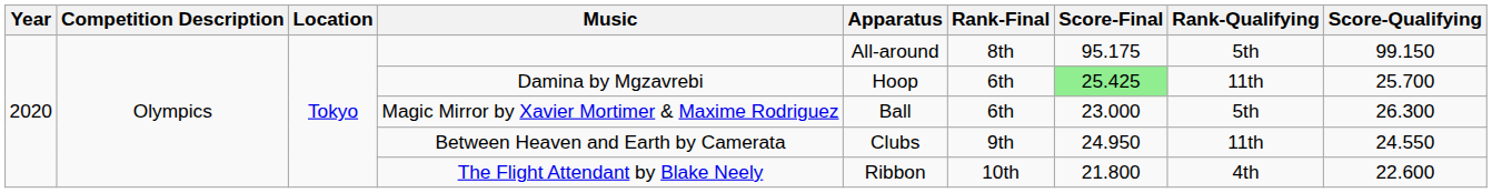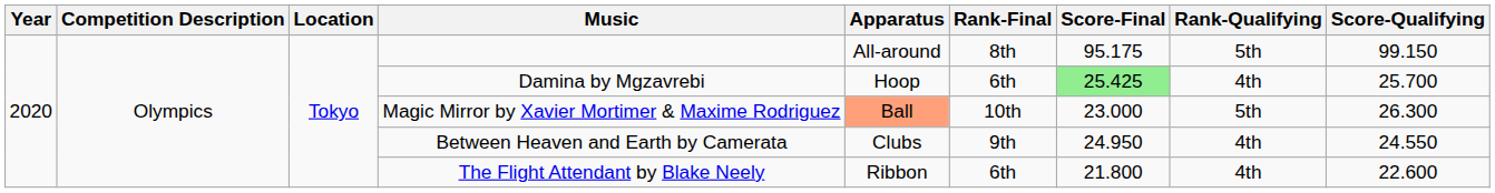Damina by Mgzavrebi | Rank-Qualifying: 11th -> 4th
Magic Mirror by Xavier Mortimer & Maxime Rodriguez | Apparatus: no background -> lightsalmon background
Magic Mirror by Xavier Mortimer & Maxime Rodriguez | Rank-Final: 6th -> 10th
Between Heaven and Earth by Camerata | Rank-Qualifying: 11th -> 4th
The Flight Attendant by Blake Neely | Rank-Final: 10th -> 6th
